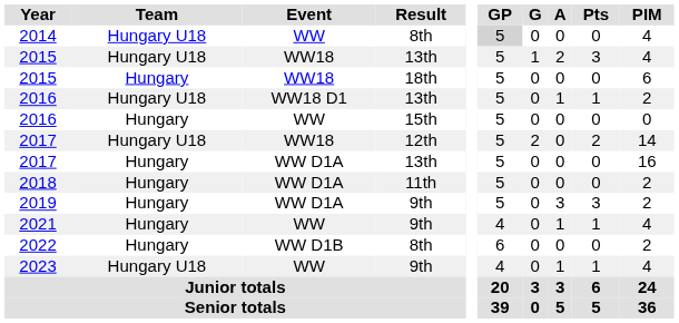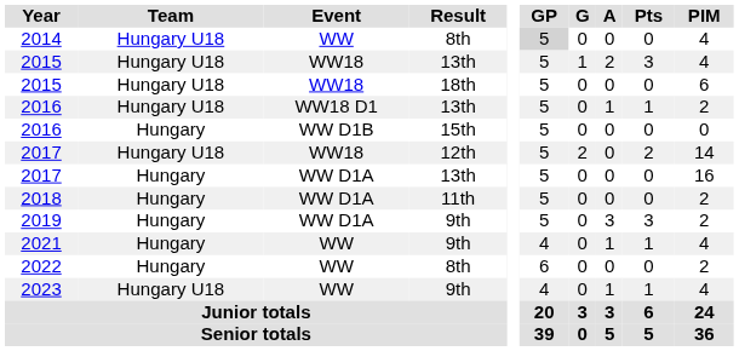2015 / 18th | Team: Hungary -> Hungary U18
2016 / 15th | Event: WW -> WW D1B
2022 | Event: WW D1B -> WW
